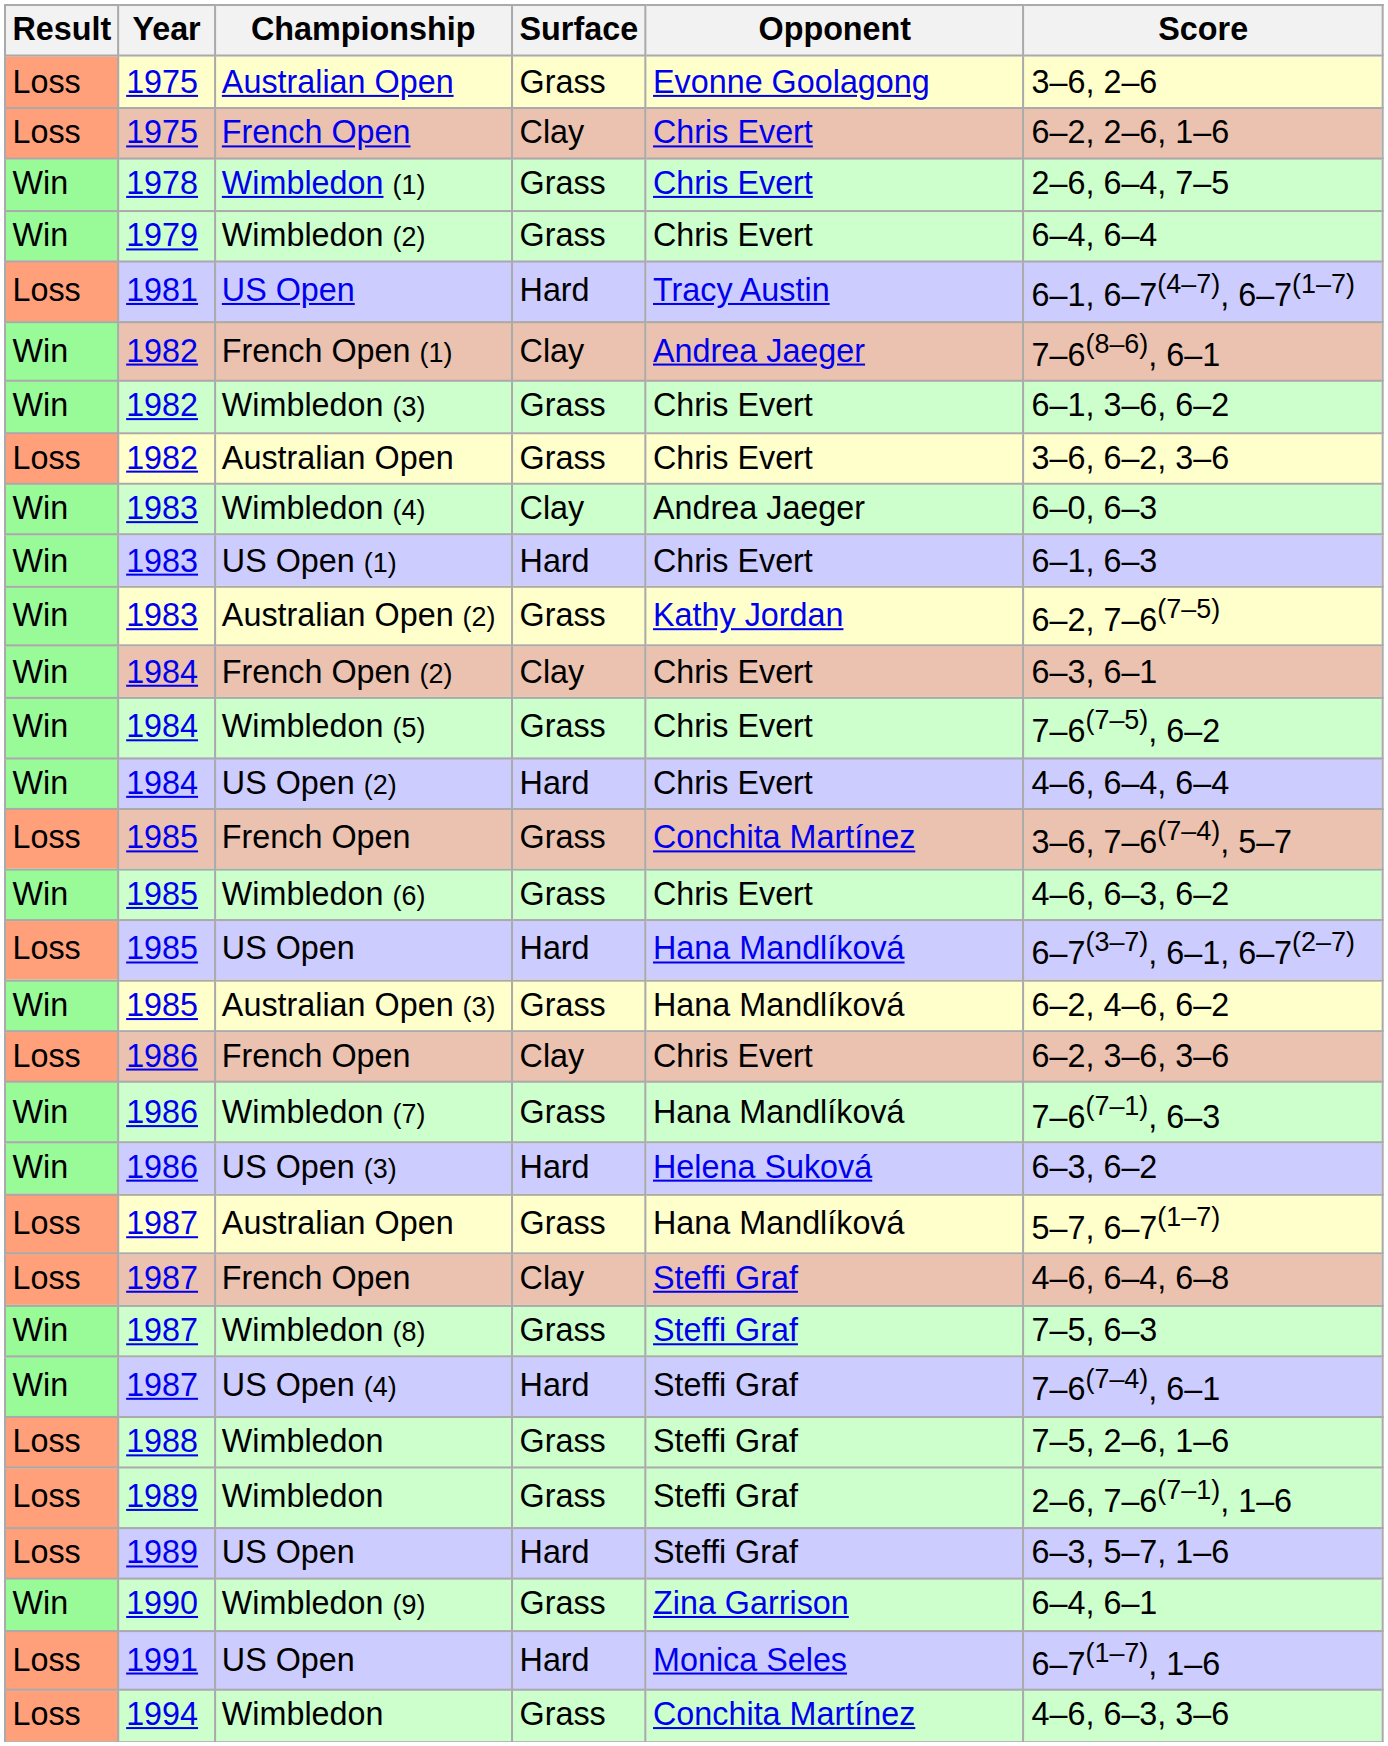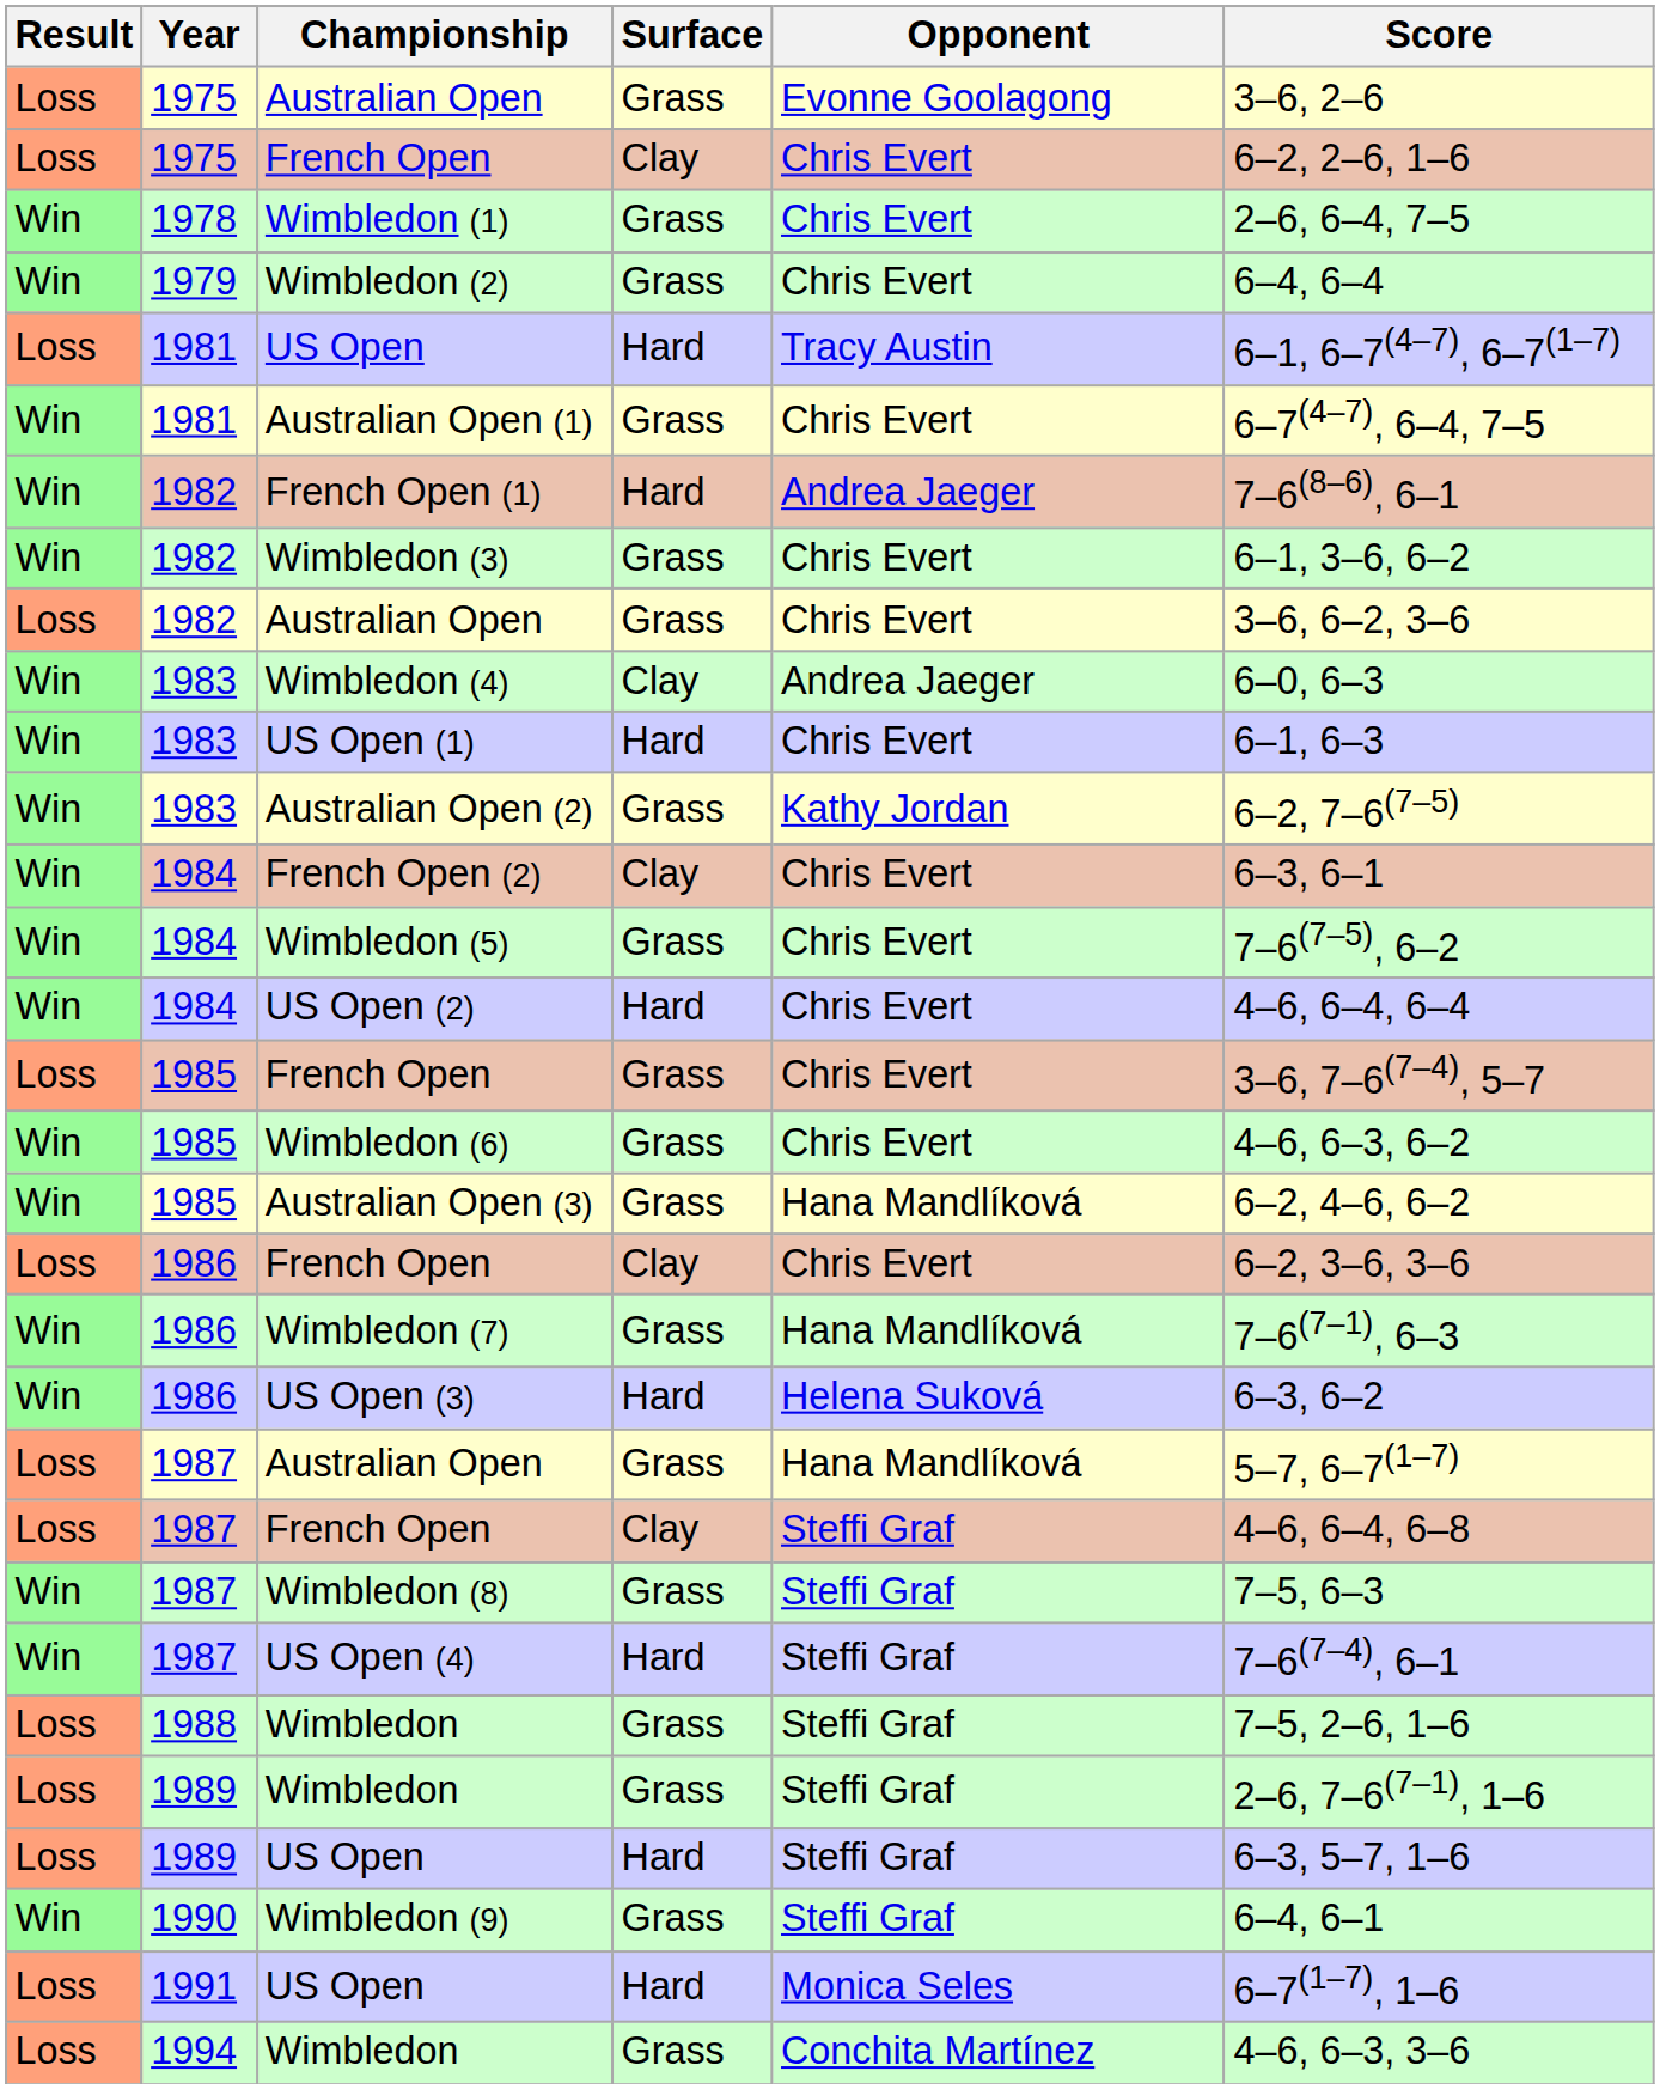+ row: Win | 1981 | Australian Open (1) | Grass | Chris Evert | 6–7(4–7), 6–4, 7–5
French Open (1) | Surface: Clay -> Hard
1985 / French Open | Opponent: Conchita Martínez -> Chris Evert
- row: Loss | 1985 | US Open | Hard | Hana Mandlíková | 6–7(3–7), 6–1, 6–7(2–7)
Wimbledon (9) | Opponent: Zina Garrison -> Steffi Graf
